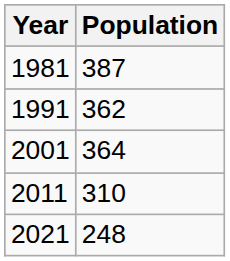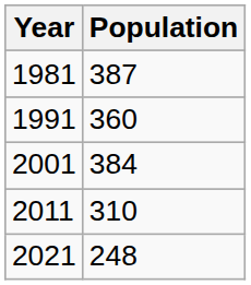1991 | Population: 362 -> 360
2001 | Population: 364 -> 384
